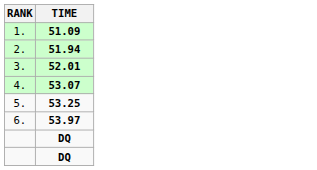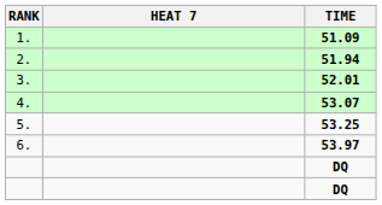+ column: HEAT 7
